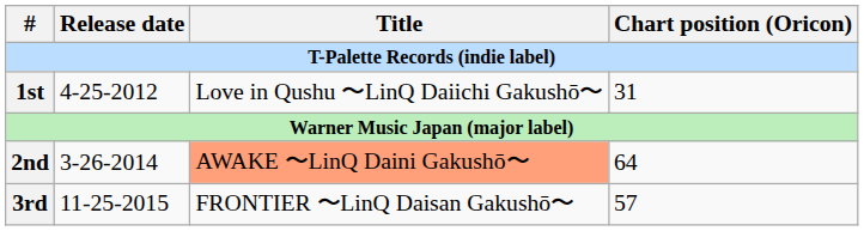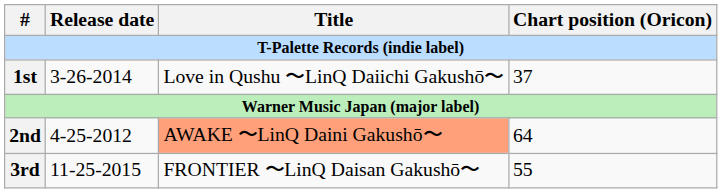1st | Release date / T-Palette Records (indie label): 4-25-2012 -> 3-26-2014
1st | Chart position (Oricon) / T-Palette Records (indie label): 31 -> 37
2nd | Release date / T-Palette Records (indie label): 3-26-2014 -> 4-25-2012
3rd | Chart position (Oricon) / T-Palette Records (indie label): 57 -> 55
